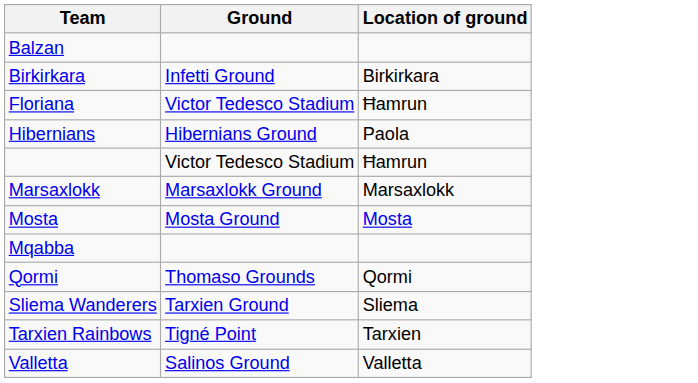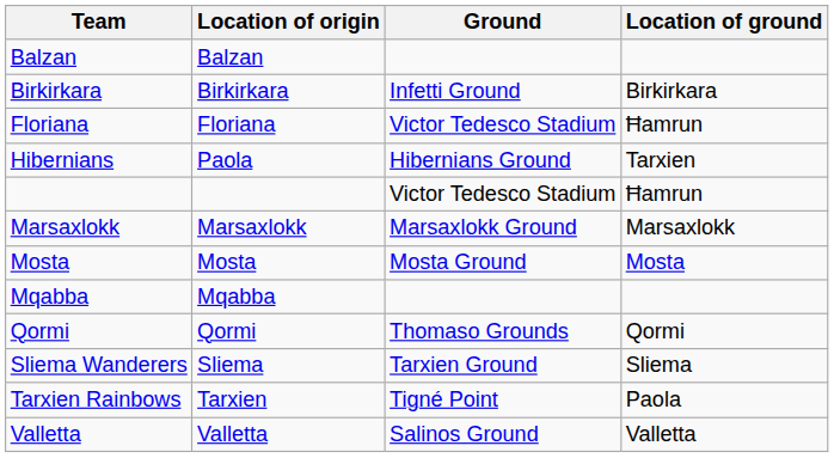+ column: Location of origin | Balzan | Birkirkara | Floriana | Paola | Marsaxlokk | Mosta | Mqabba | Qormi | Sliema | Tarxien | Valletta
Hibernians | Location of ground: Paola -> Tarxien
Tarxien Rainbows | Location of ground: Tarxien -> Paola
